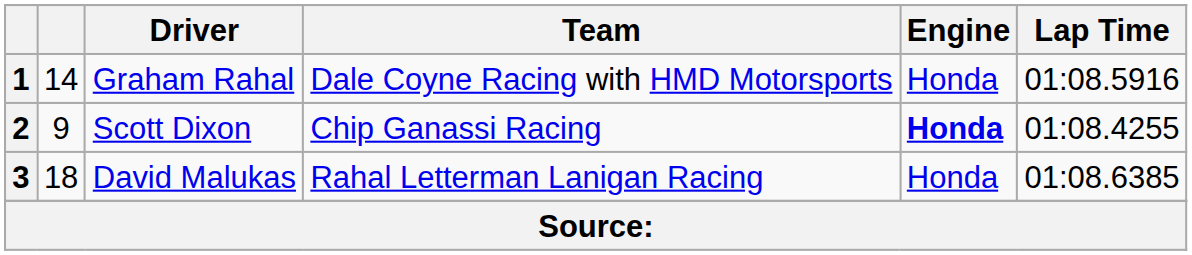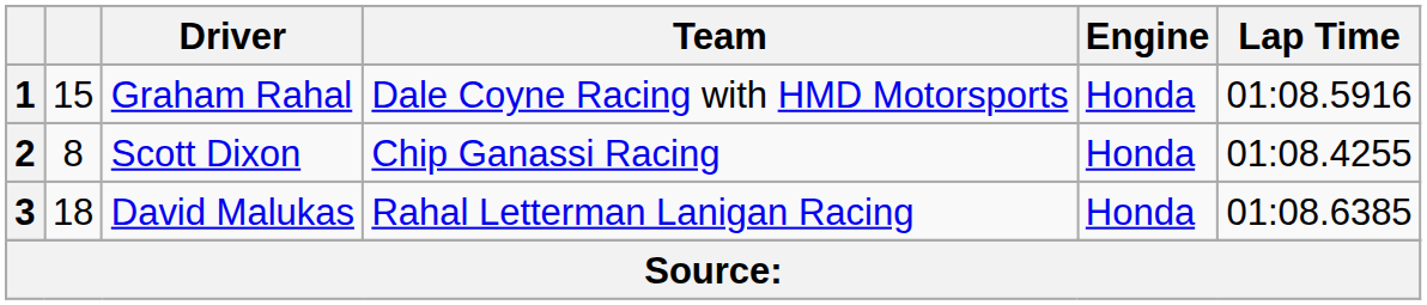1 | column 2: 14 -> 15
2 | column 2: 9 -> 8
2 | Engine: bold -> normal
